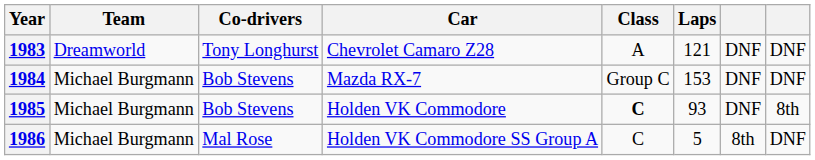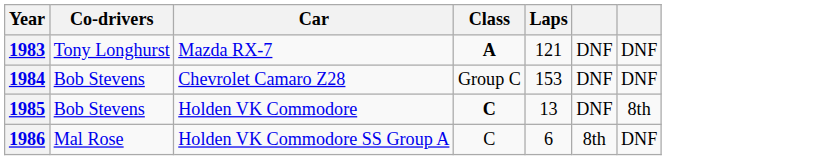- column: Team | Dreamworld | Michael Burgmann | Michael Burgmann | Michael Burgmann
1983 | Car: Chevrolet Camaro Z28 -> Mazda RX-7
1983 | Class: normal -> bold
1984 | Car: Mazda RX-7 -> Chevrolet Camaro Z28
1985 | Laps: 93 -> 13
1986 | Laps: 5 -> 6
